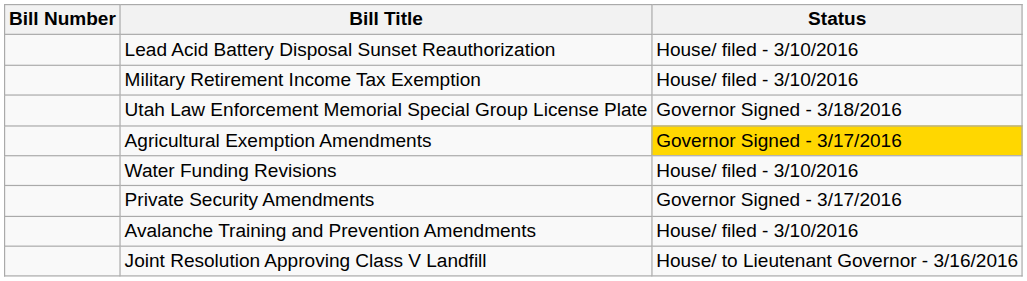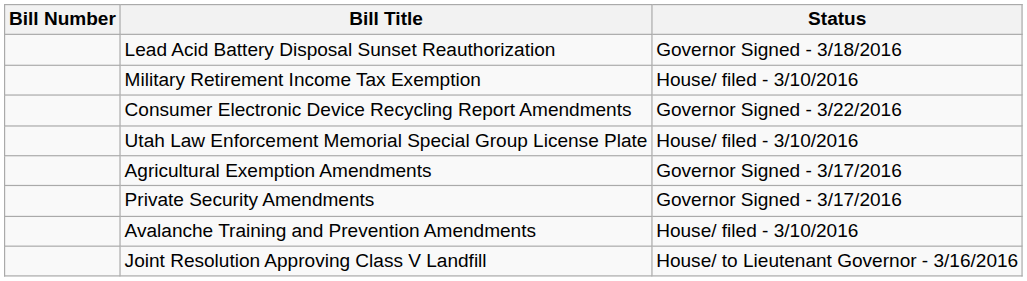Lead Acid Battery Disposal Sunset Reauthorization | Status: House/ filed - 3/10/2016 -> Governor Signed - 3/18/2016
+ row: Consumer Electronic Device Recycling Report Amendments | Governor Signed - 3/22/2016
Utah Law Enforcement Memorial Special Group License Plate | Status: Governor Signed - 3/18/2016 -> House/ filed - 3/10/2016
Agricultural Exemption Amendments | Status: gold background -> no background
- row: Water Funding Revisions | House/ filed - 3/10/2016
